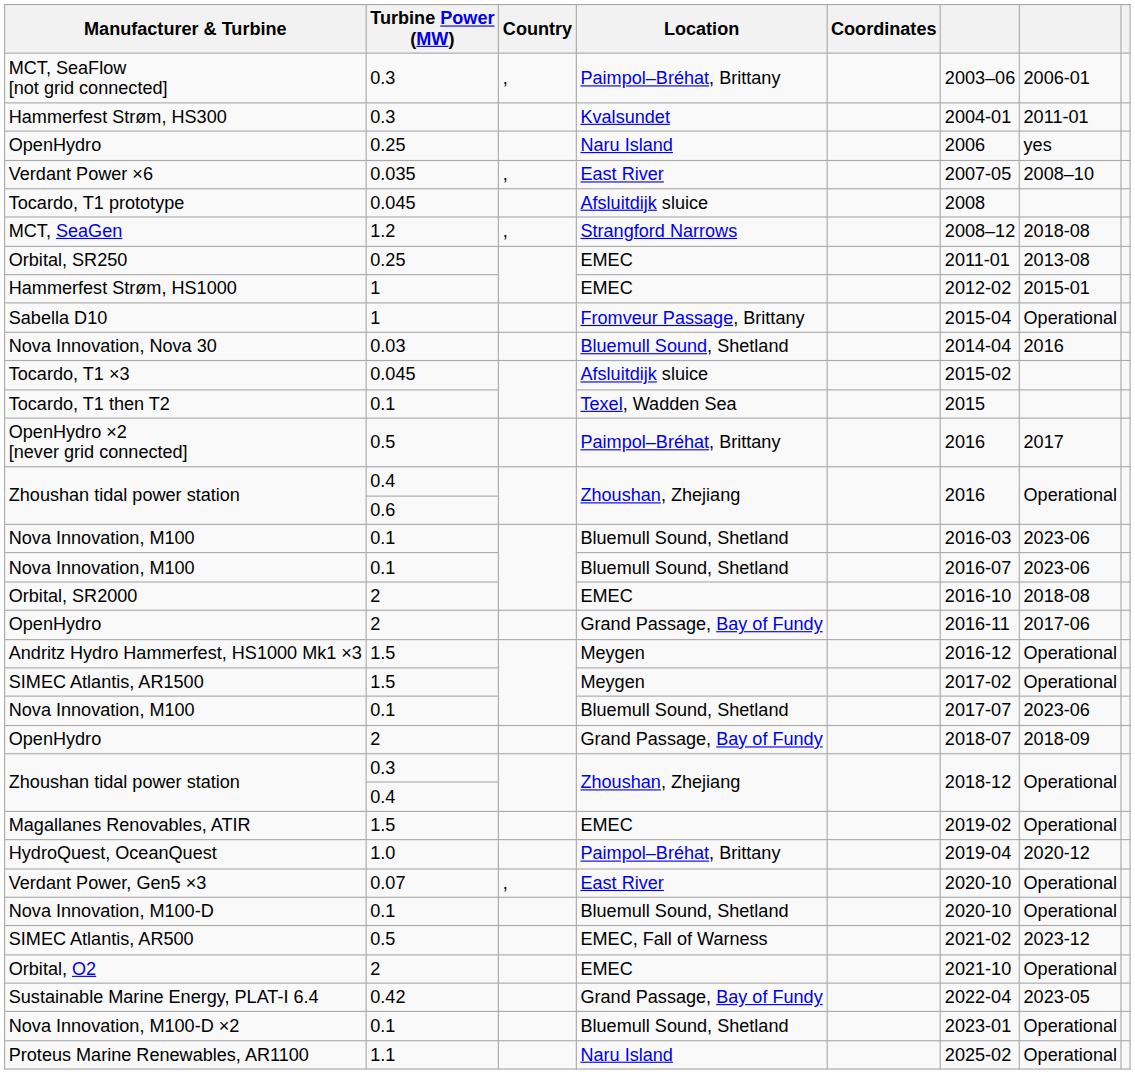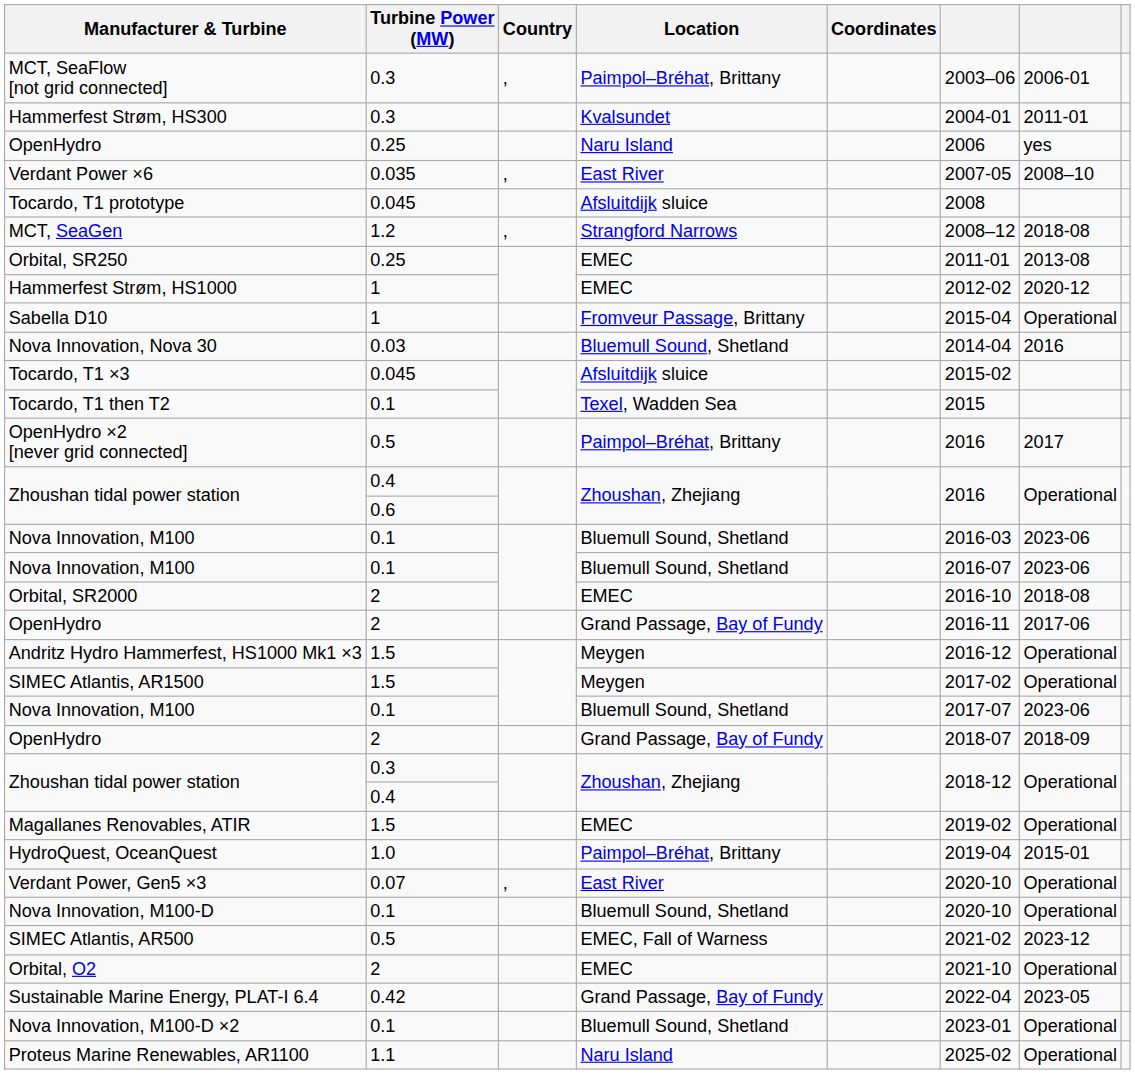Hammerfest Strøm, HS1000 | column 7: 2015-01 -> 2020-12
HydroQuest, OceanQuest | column 7: 2020-12 -> 2015-01
